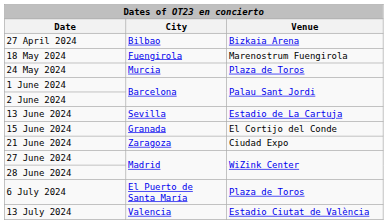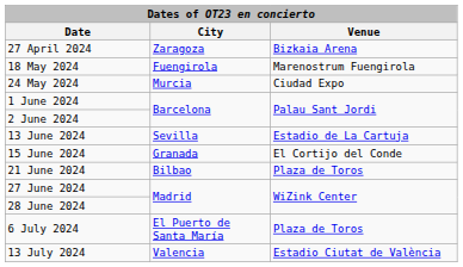27 April 2024 | City: Bilbao -> Zaragoza
24 May 2024 | Venue: Plaza de Toros -> Ciudad Expo
21 June 2024 | City: Zaragoza -> Bilbao
21 June 2024 | Venue: Ciudad Expo -> Plaza de Toros
